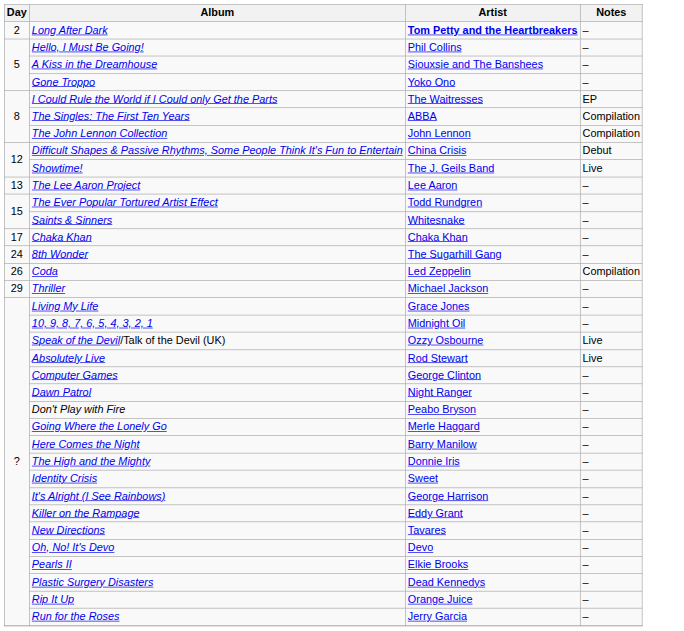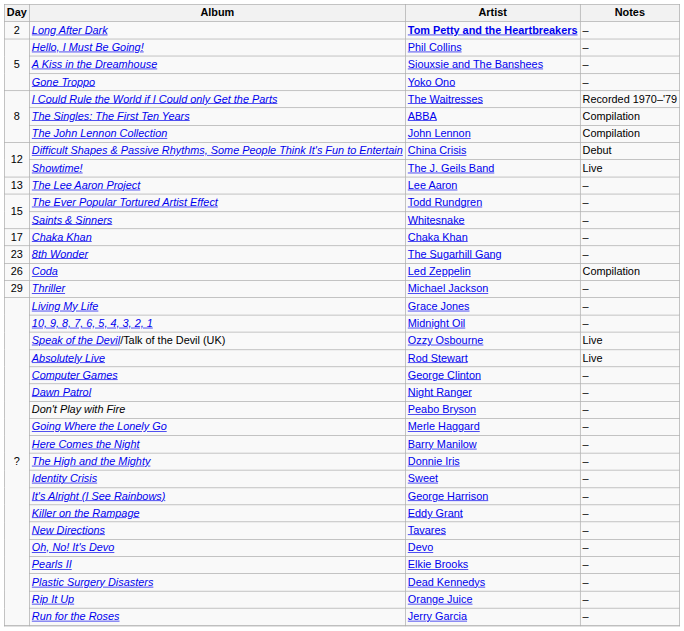I Could Rule the World if I Could only Get the Parts | Notes: EP -> Recorded 1970–'79
8th Wonder | Day: 24 -> 23
